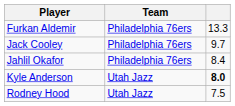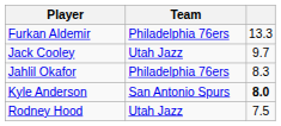Jack Cooley | Team: Philadelphia 76ers -> Utah Jazz
Jahlil Okafor | column 3: 8.4 -> 8.3
Kyle Anderson | Team: Utah Jazz -> San Antonio Spurs
